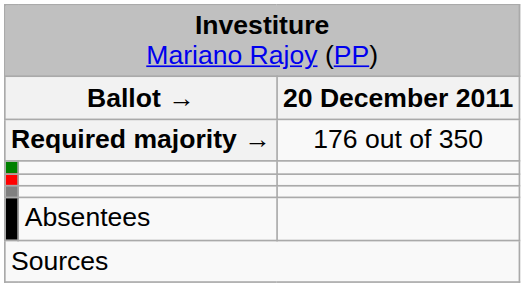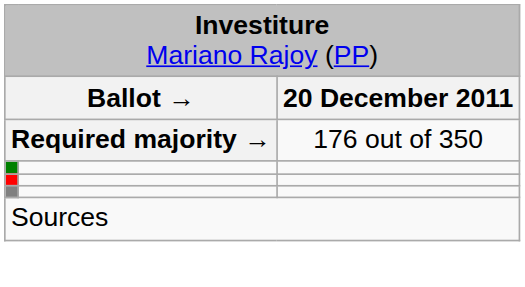- row: Absentees
